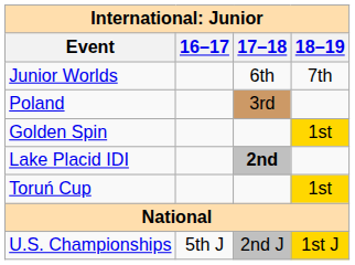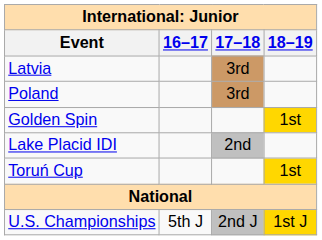- row: Junior Worlds | 6th | 7th
+ row: Latvia | 3rd
Lake Placid IDI | 17–18: bold -> normal
